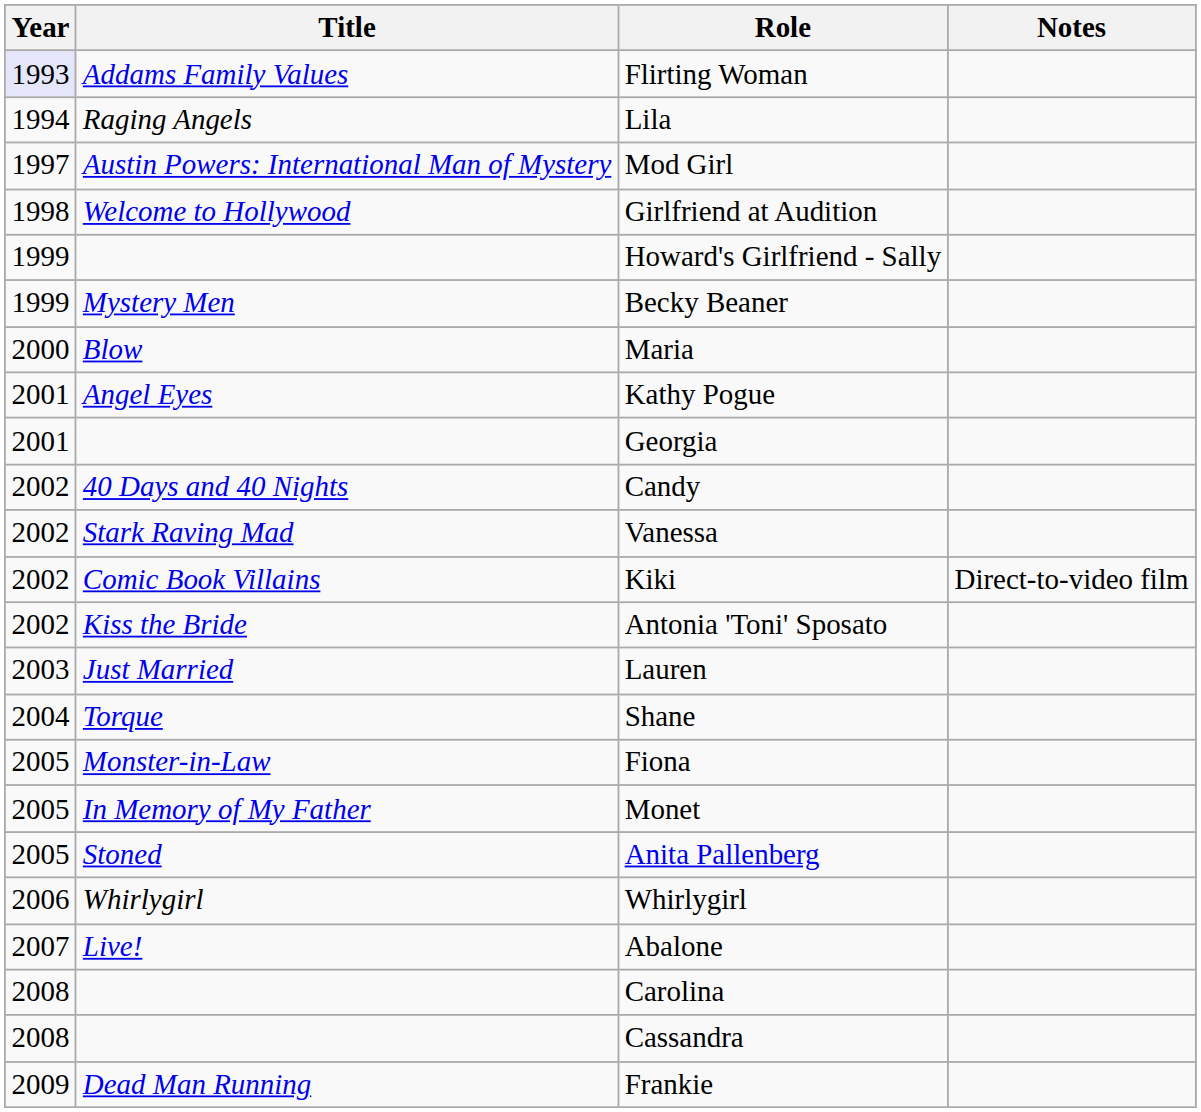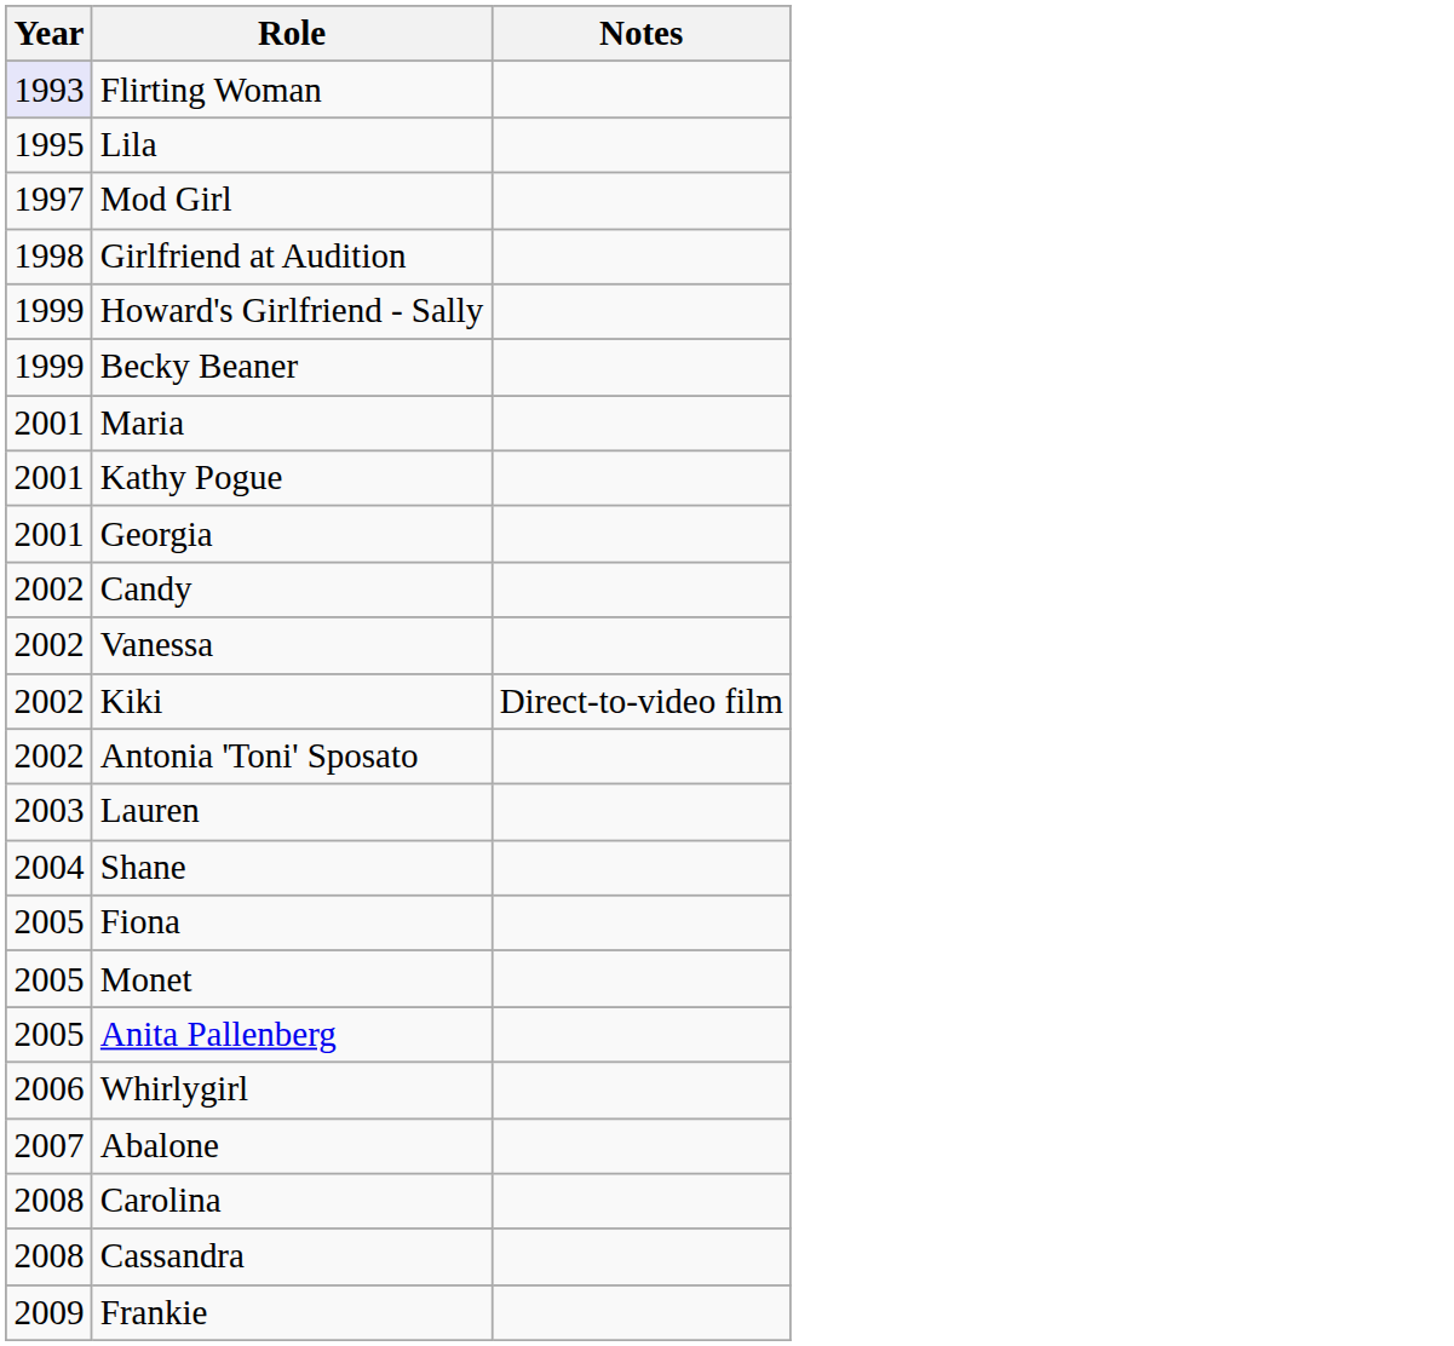- column: Title | Addams Family Values | Raging Angels | Austin Powers: International Man of Mystery | Welcome to Hollywood | Mystery Men | Blow | Angel Eyes | 40 Days and 40 Nights | Stark Raving Mad | Comic Book Villains | Kiss the Bride | Just Married | Torque | Monster-in-Law | In Memory of My Father | Stoned | Whirlygirl | Live! | Dead Man Running
Lila | Year: 1994 -> 1995
Maria | Year: 2000 -> 2001
